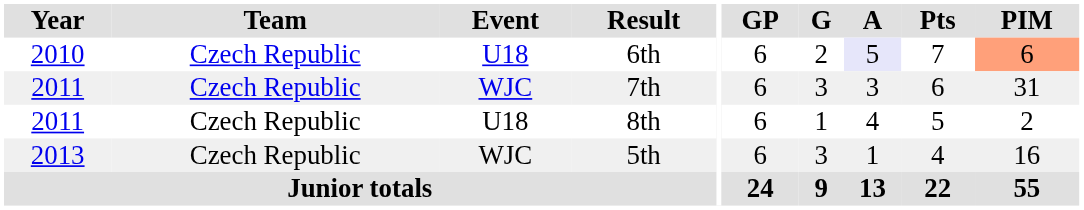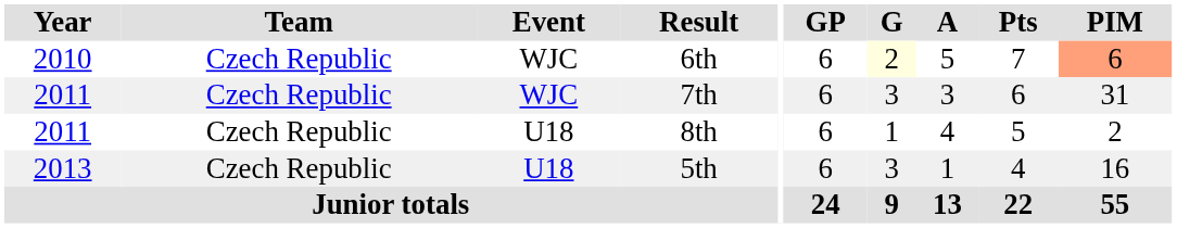6th | Event: U18 -> WJC
6th | G: no background -> lightyellow background
6th | A: lavender background -> no background
5th | Event: WJC -> U18
